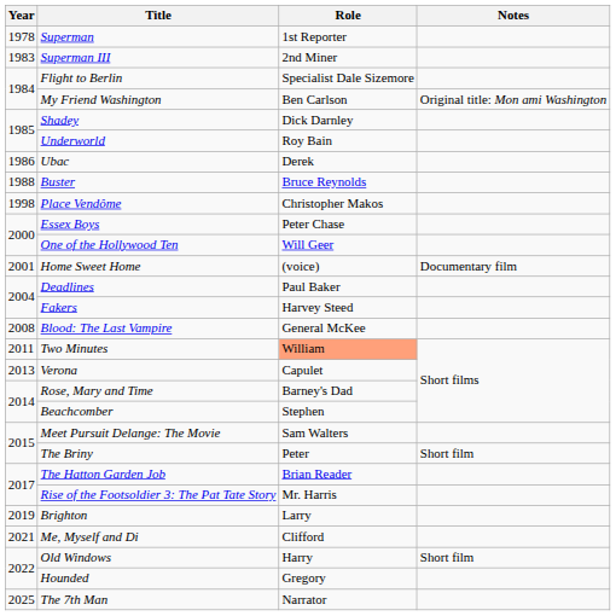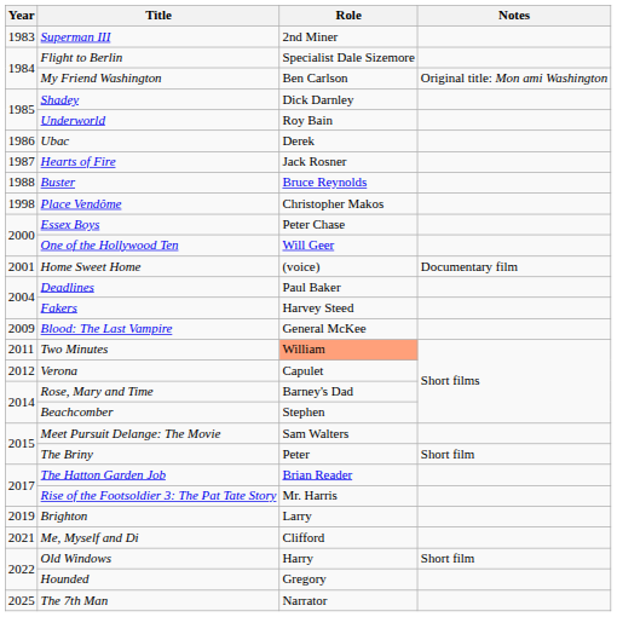- row: 1978 | Superman | 1st Reporter
+ row: 1987 | Hearts of Fire | Jack Rosner
Blood: The Last Vampire | Year: 2008 -> 2009
Verona | Year: 2013 -> 2012
